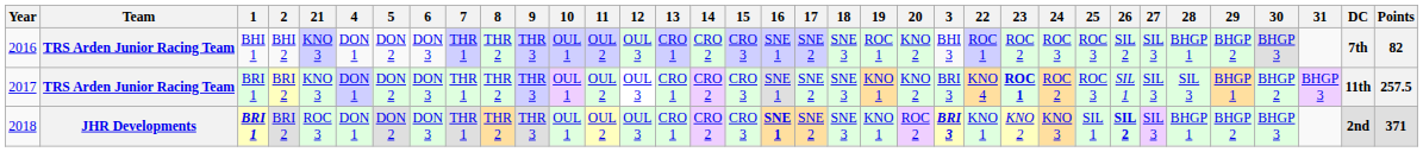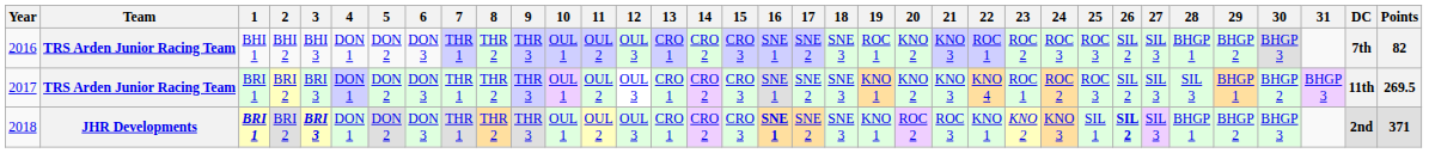columns swapped: 3 <-> 21
2017 | 23: bold -> normal
2017 | 26: SIL 1 -> SIL 2
2017 | Points: 257.5 -> 269.5
